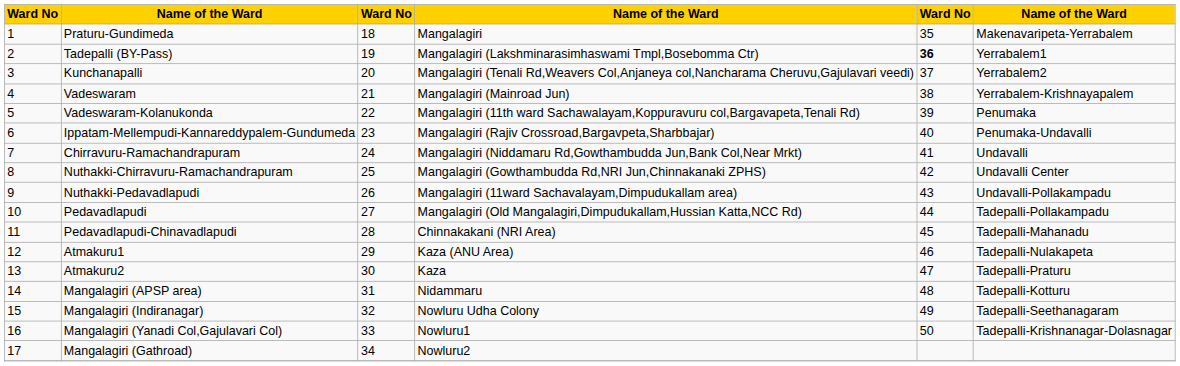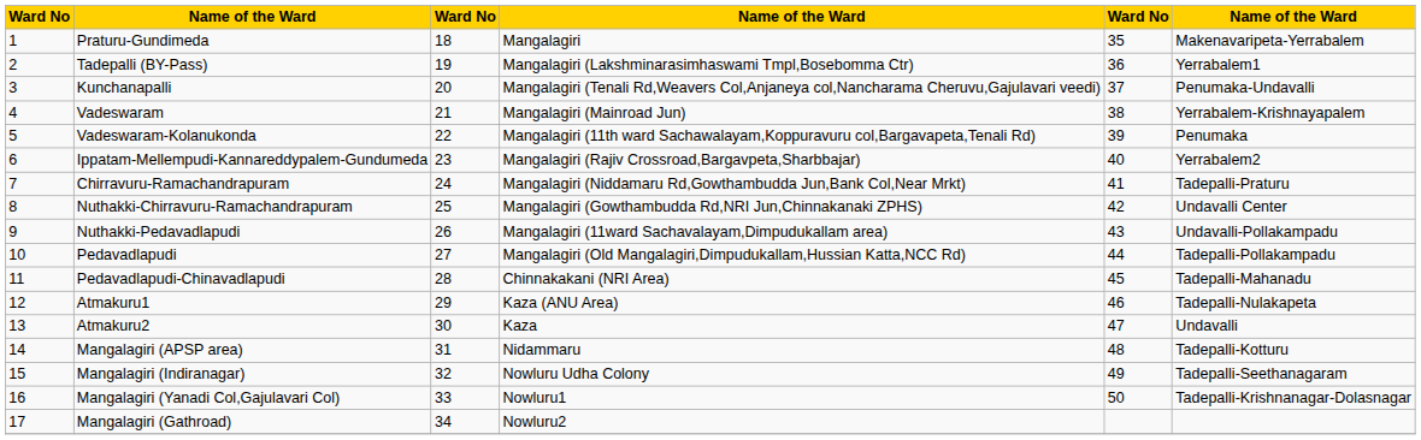Tadepalli (BY-Pass) | column 5: bold -> normal
Kunchanapalli | column 6: Yerrabalem2 -> Penumaka-Undavalli
Ippatam-Mellempudi-Kannareddypalem-Gundumeda | column 6: Penumaka-Undavalli -> Yerrabalem2
Chirravuru-Ramachandrapuram | column 6: Undavalli -> Tadepalli-Praturu
Atmakuru2 | column 6: Tadepalli-Praturu -> Undavalli
